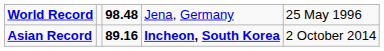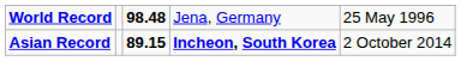Asian Record | column 3: 89.16 -> 89.15
